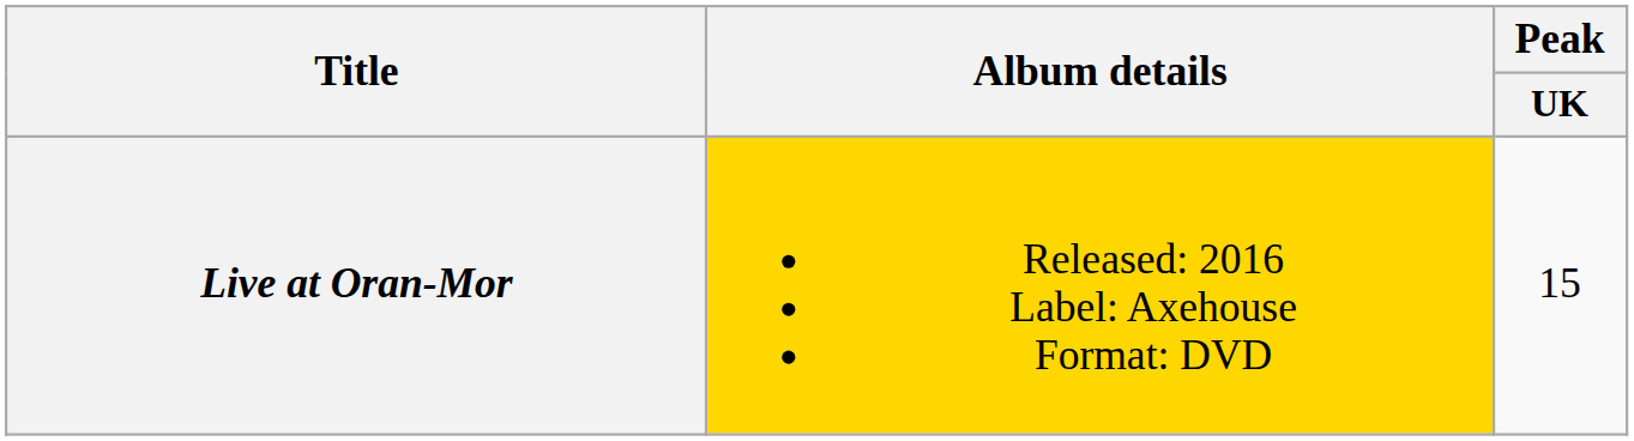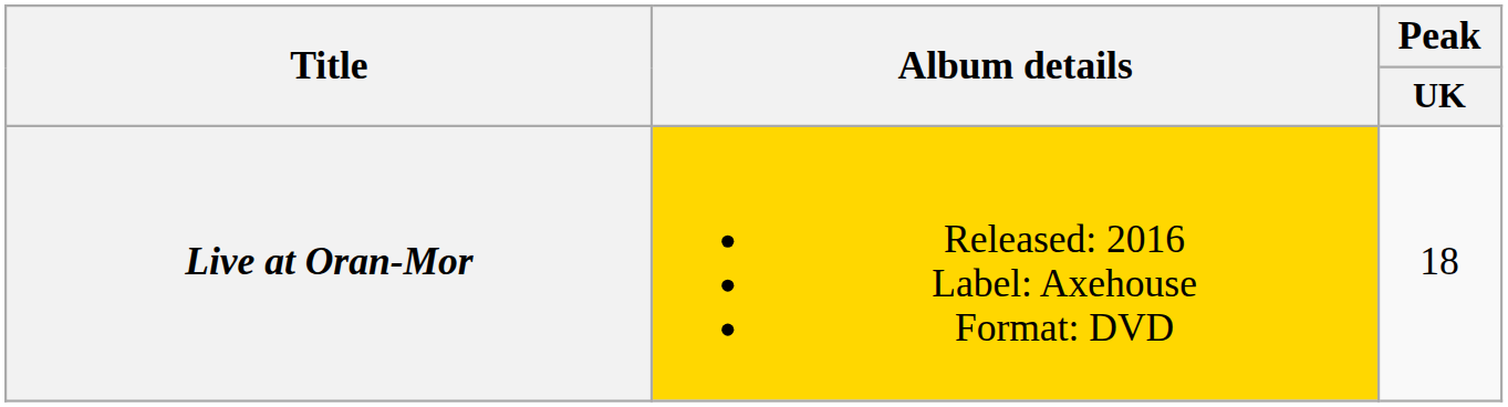Live at Oran-Mor | Peak / UK: 15 -> 18
